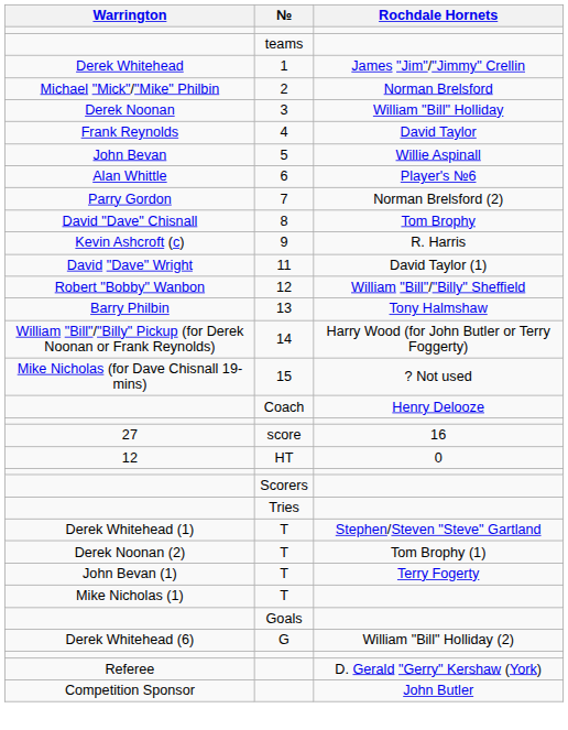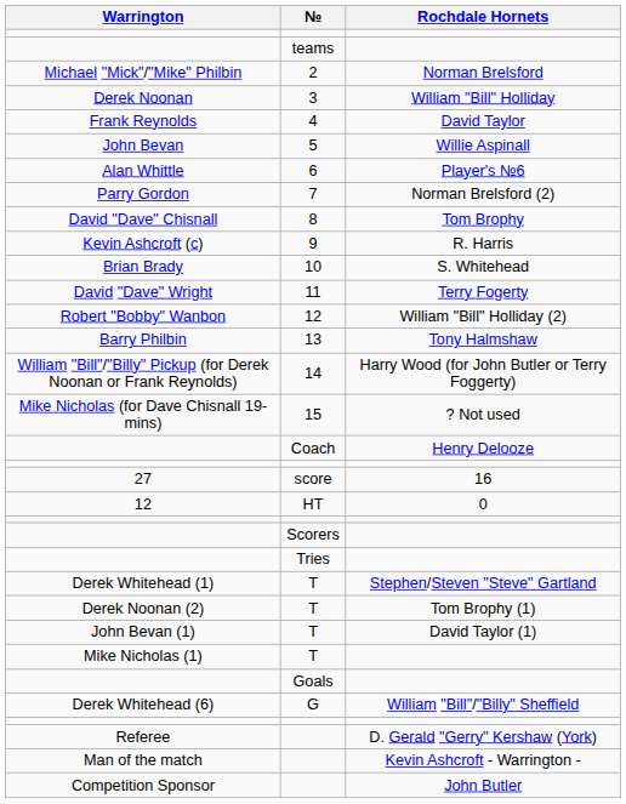- row: Derek Whitehead | 1 | James "Jim"/"Jimmy" Crellin
+ row: Brian Brady | 10 | S. Whitehead
David "Dave" Wright | Rochdale Hornets: David Taylor (1) -> Terry Fogerty
Robert "Bobby" Wanbon | Rochdale Hornets: William "Bill"/"Billy" Sheffield -> William "Bill" Holliday (2)
John Bevan (1) | Rochdale Hornets: Terry Fogerty -> David Taylor (1)
Derek Whitehead (6) | Rochdale Hornets: William "Bill" Holliday (2) -> William "Bill"/"Billy" Sheffield
+ row: Man of the match | Kevin Ashcroft - Warrington -
